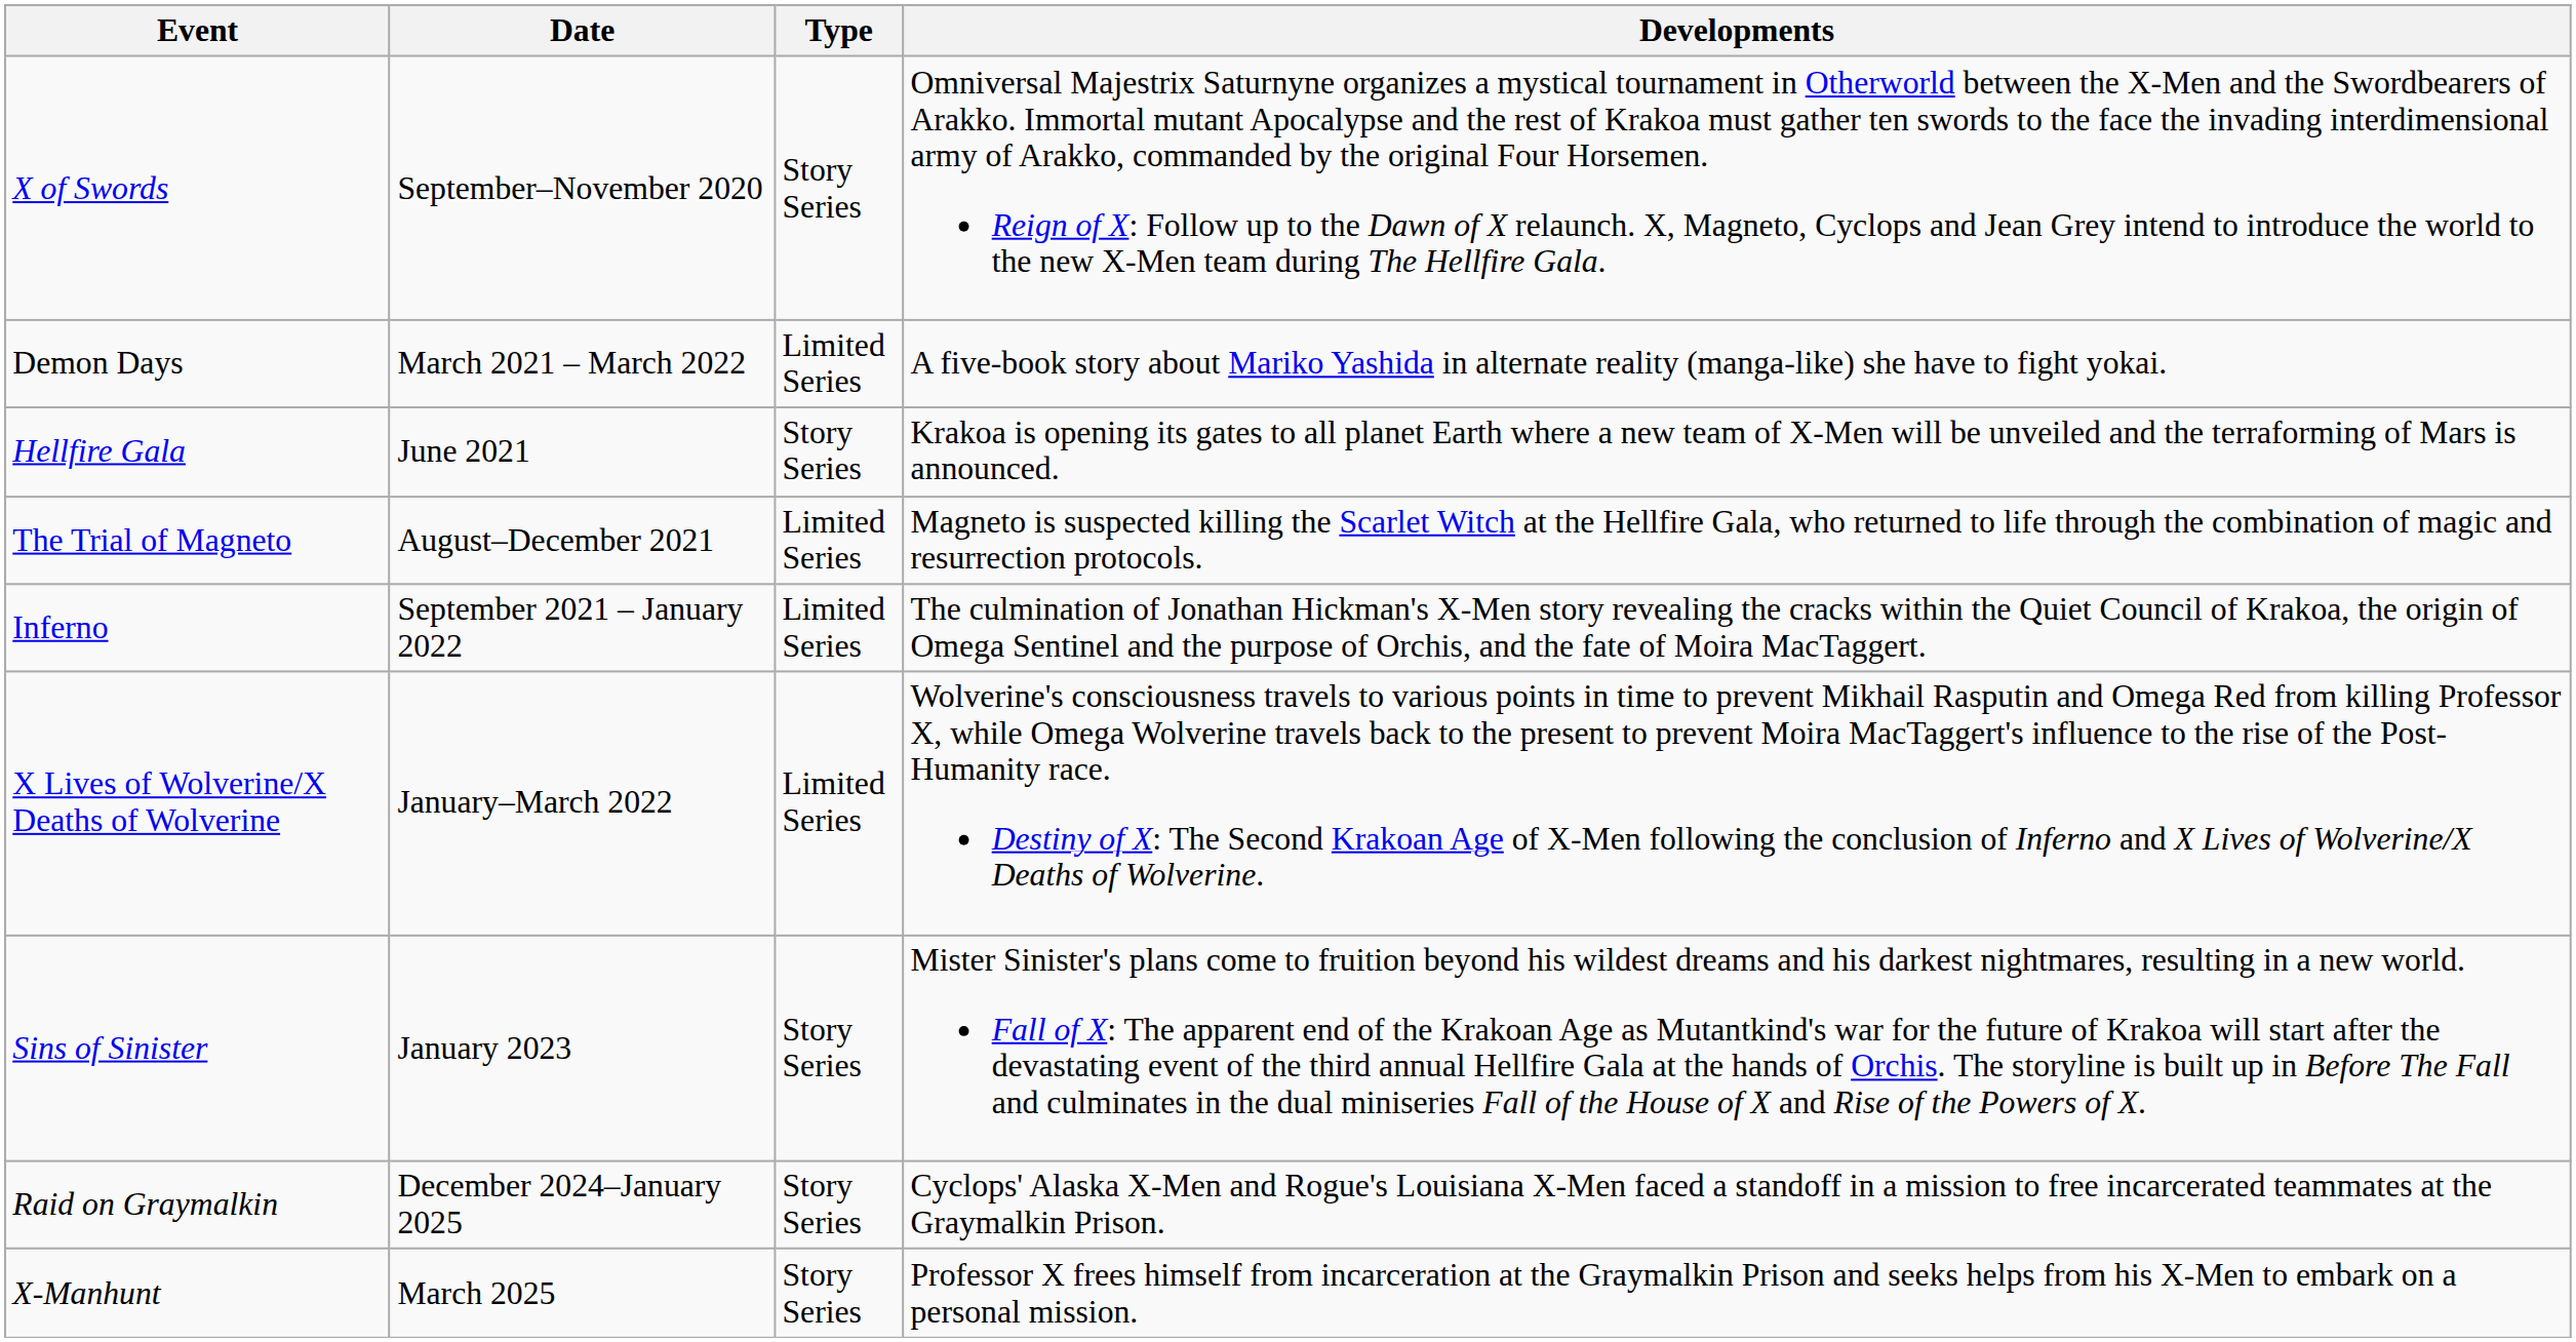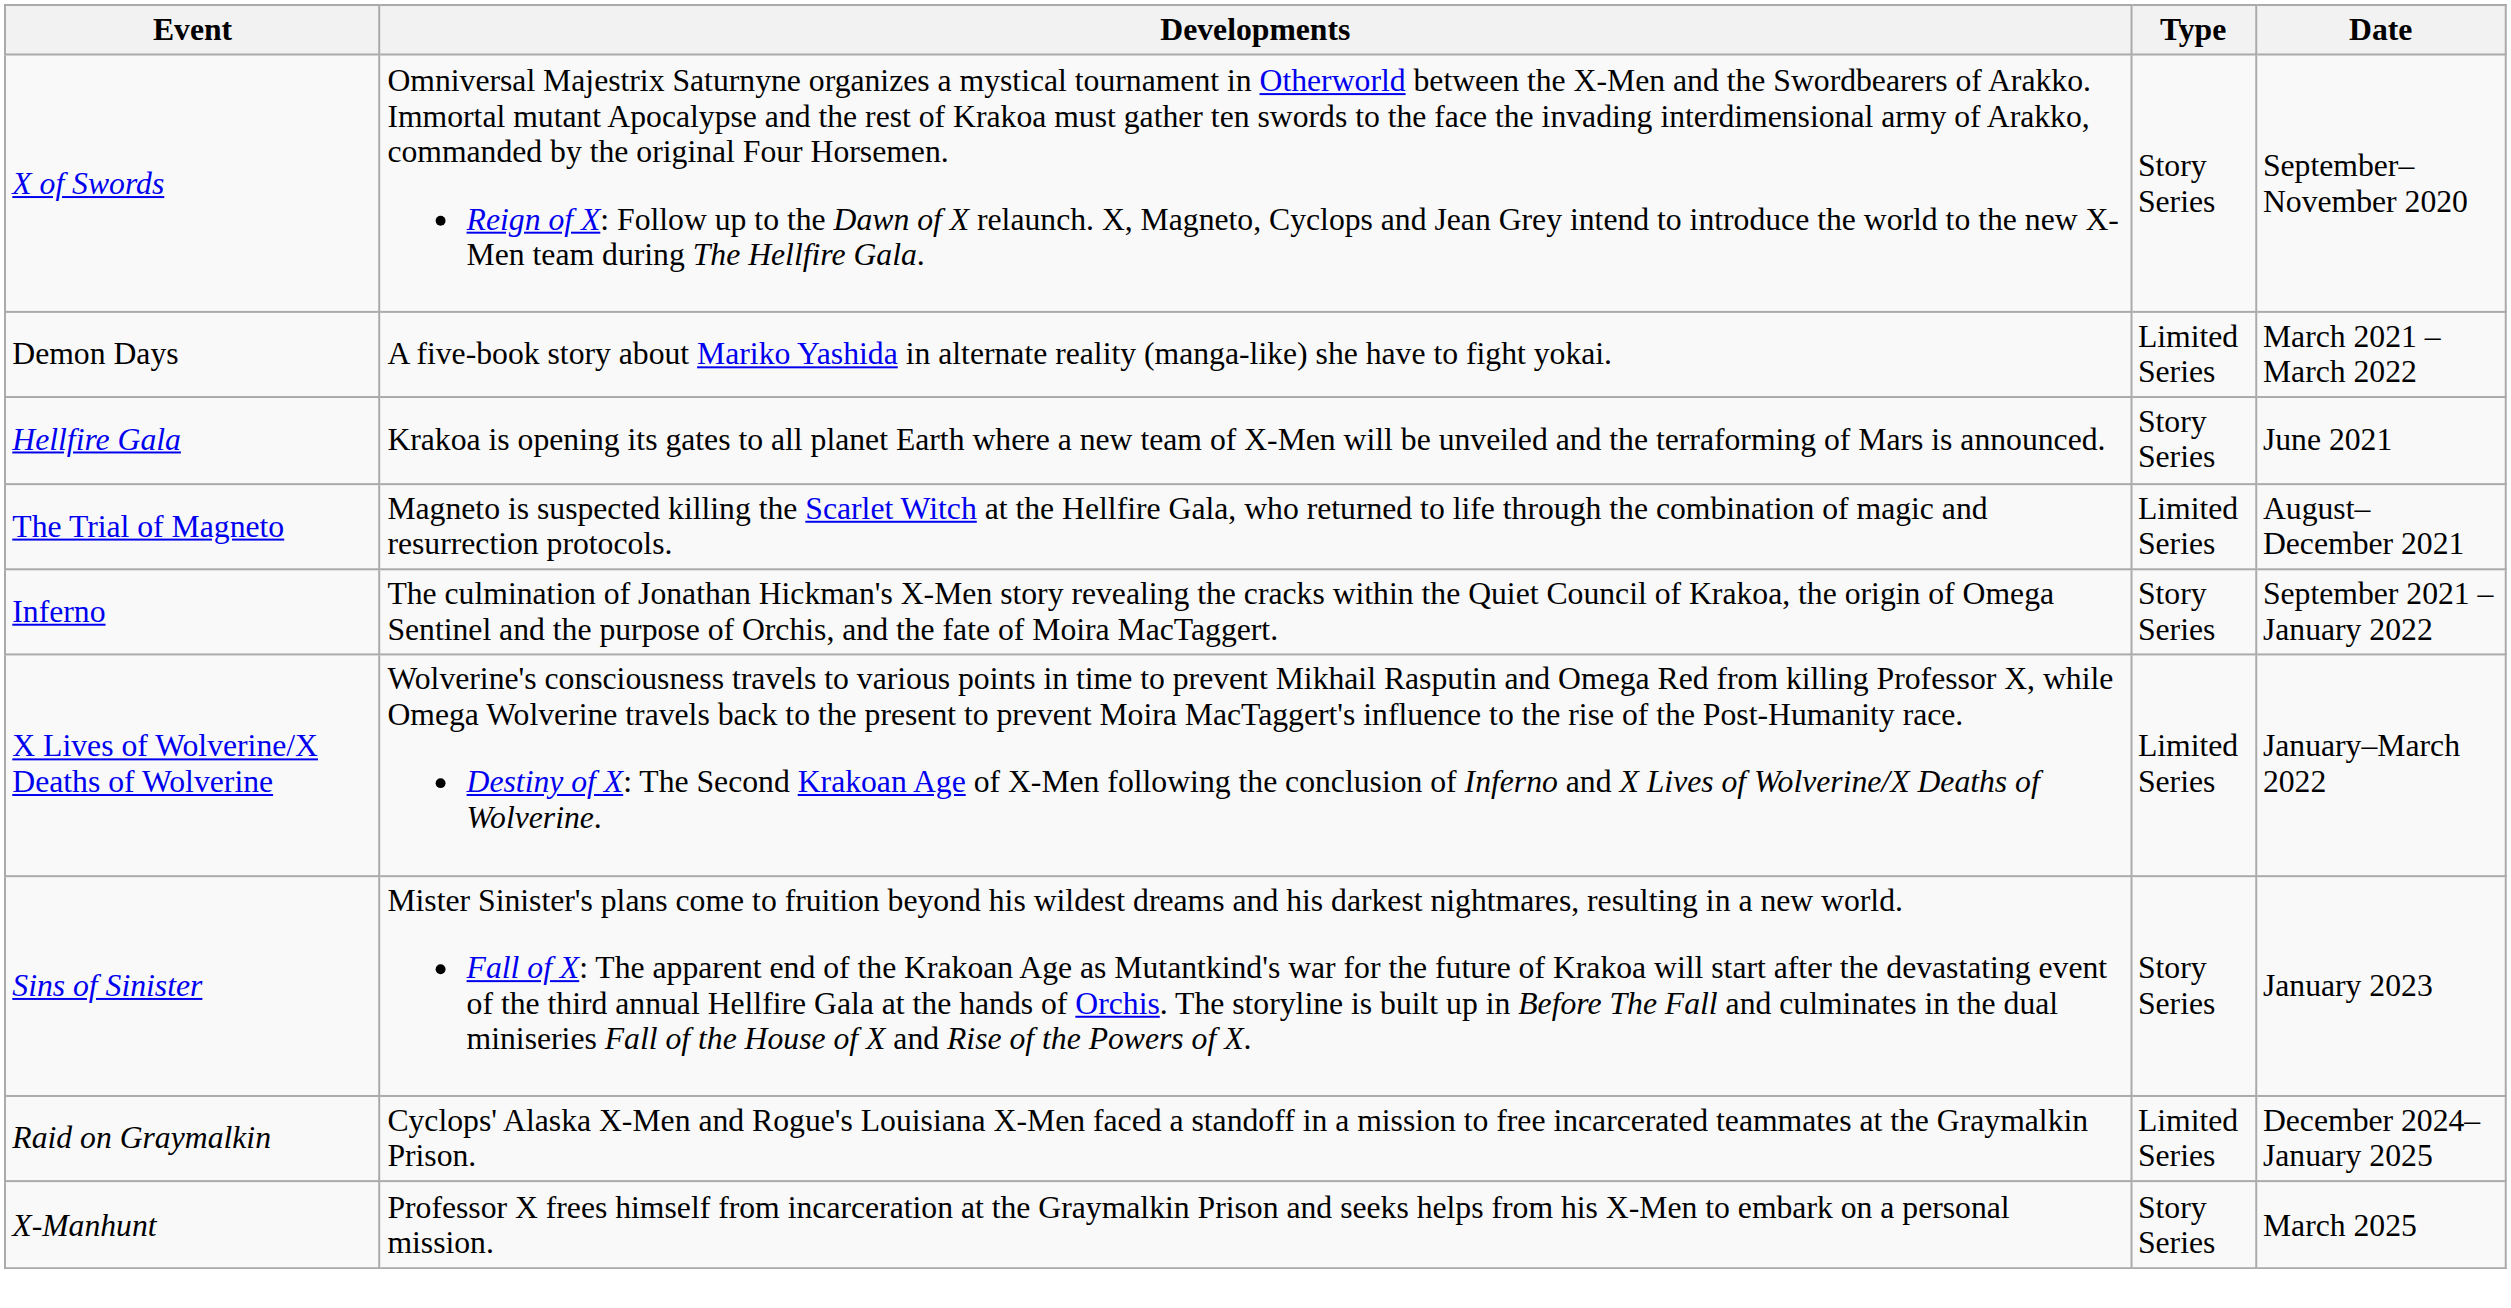columns swapped: Date <-> Developments
Inferno | Type: Limited Series -> Story Series
Raid on Graymalkin | Type: Story Series -> Limited Series
